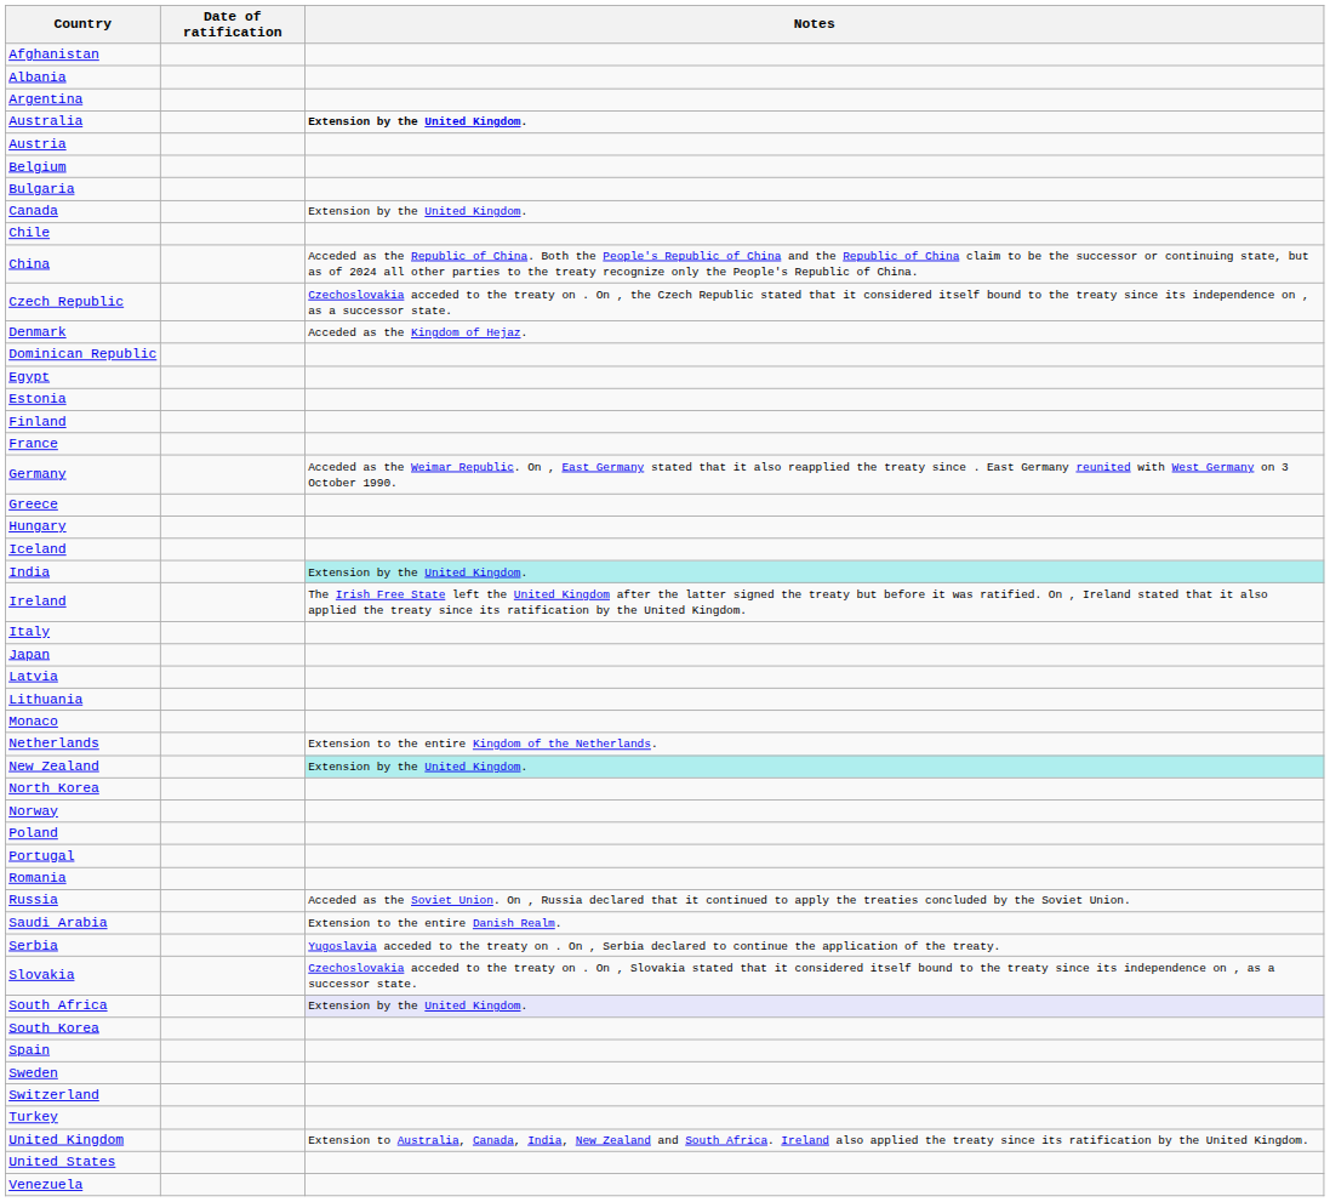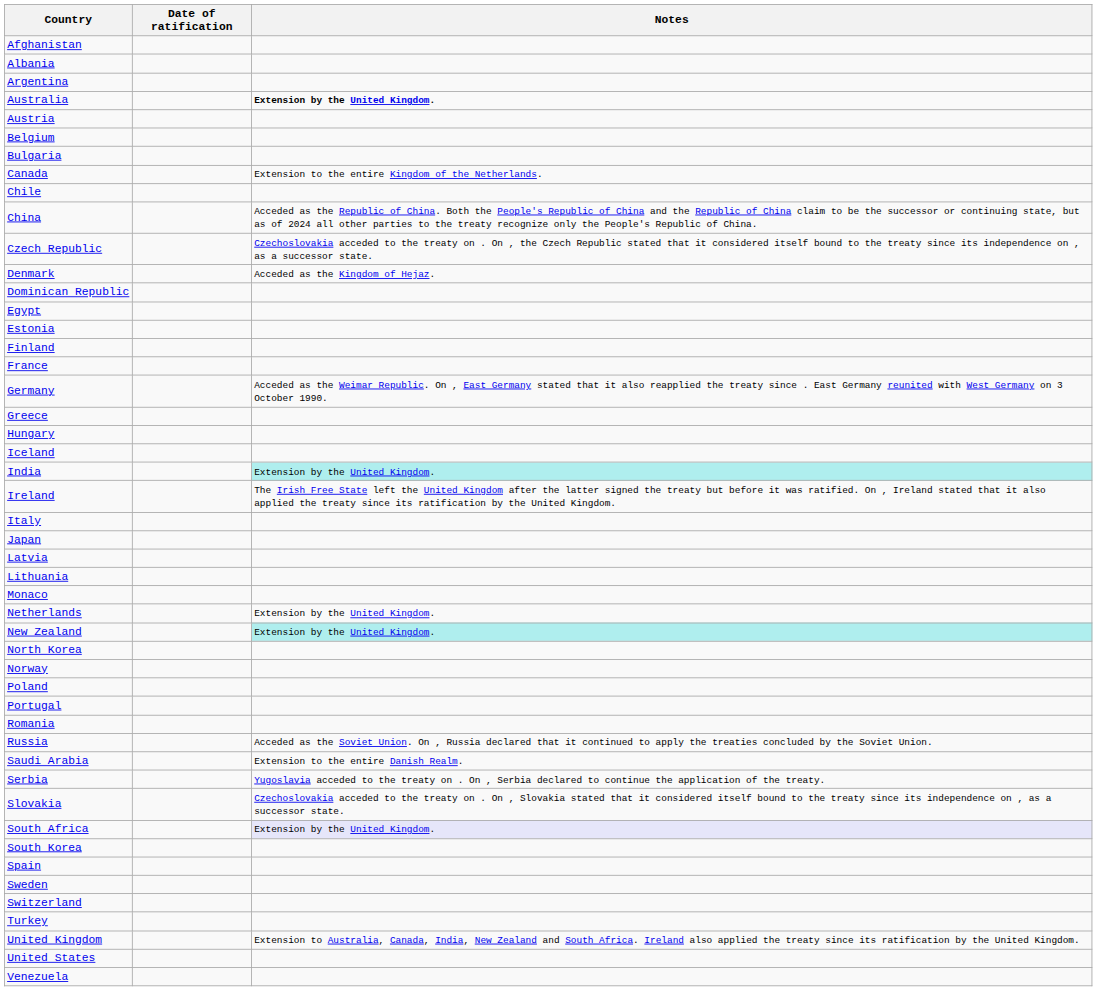Canada | Notes: Extension by the United Kingdom. -> Extension to the entire Kingdom of the Netherlands.
Netherlands | Notes: Extension to the entire Kingdom of the Netherlands. -> Extension by the United Kingdom.
